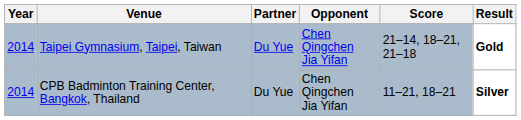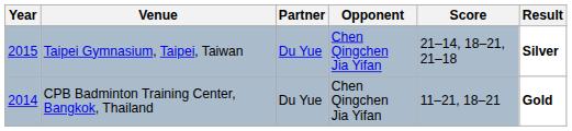Taipei Gymnasium, Taipei, Taiwan | Year: 2014 -> 2015
Taipei Gymnasium, Taipei, Taiwan | Result: Gold -> Silver
CPB Badminton Training Center, Bangkok, Thailand | Result: Silver -> Gold
